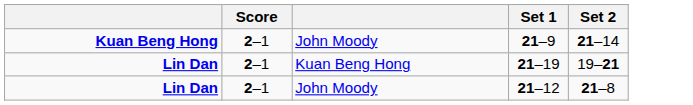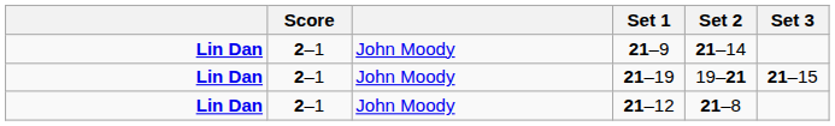+ column: Set 3 | 21–15
21–9 | column 1: Kuan Beng Hong -> Lin Dan
21–19 | column 3: Kuan Beng Hong -> John Moody
